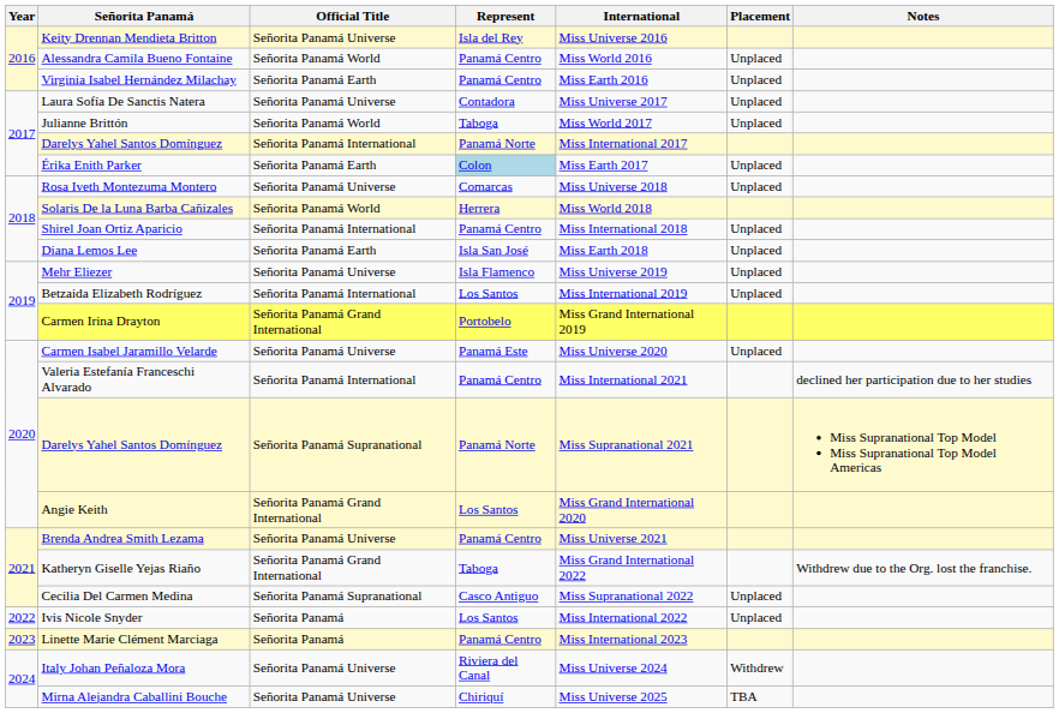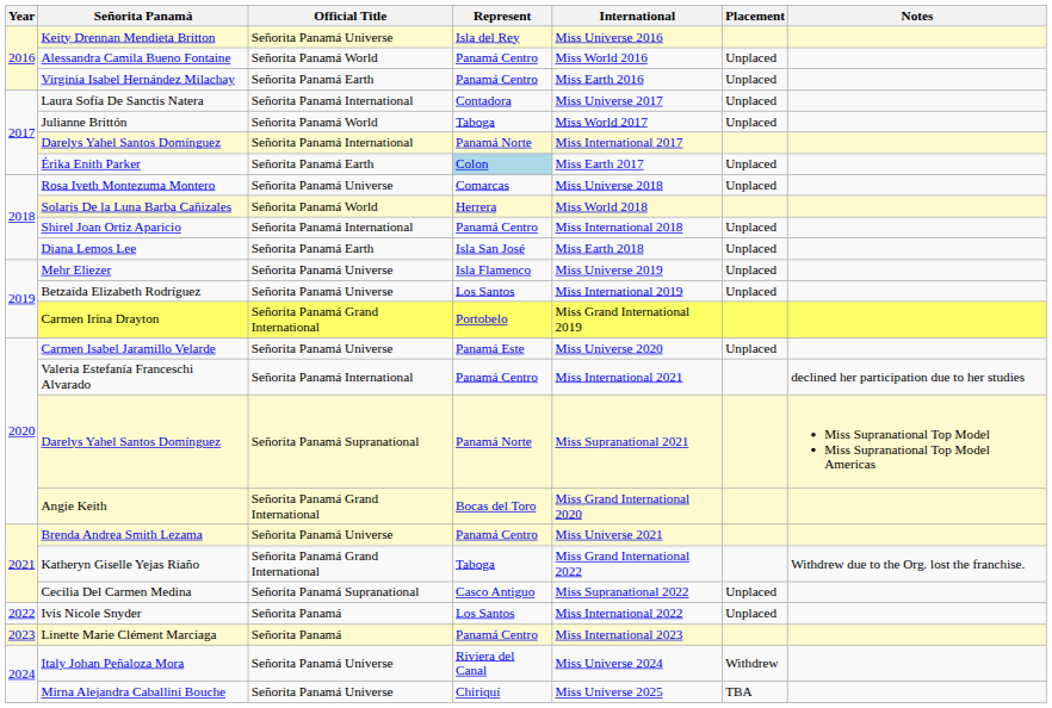Laura Sofía De Sanctis Natera | Official Title: Señorita Panamá Universe -> Señorita Panamá International
Betzaida Elizabeth Rodríguez | Official Title: Señorita Panamá International -> Señorita Panamá Universe
Angie Keith | Represent: Los Santos -> Bocas del Toro
